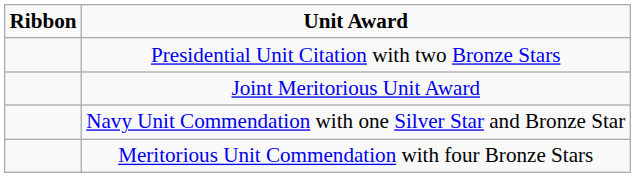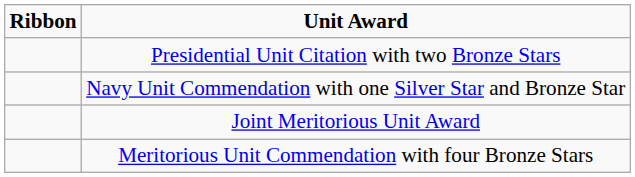rows swapped: Joint Meritorious Unit Award <-> Navy Unit Commendation with one Silver Star and Bronze Star
